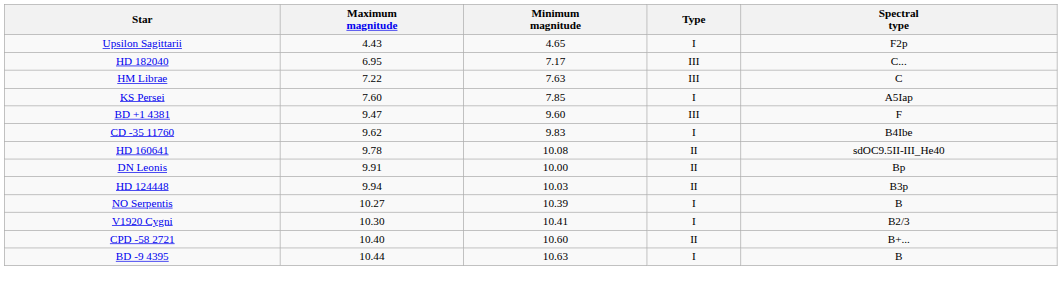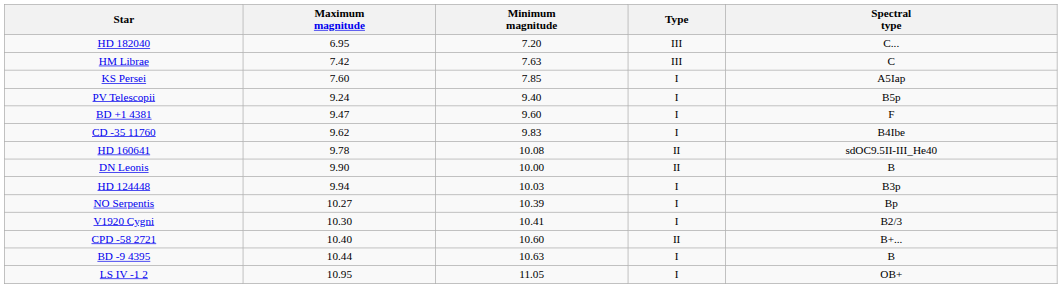- row: Upsilon Sagittarii | 4.43 | 4.65 | I | F2p
HD 182040 | Minimum magnitude: 7.17 -> 7.20
HM Librae | Maximum magnitude: 7.22 -> 7.42
+ row: PV Telescopii | 9.24 | 9.40 | I | B5p
BD +1 4381 | Type: III -> I
DN Leonis | Maximum magnitude: 9.91 -> 9.90
DN Leonis | Spectral type: Bp -> B
HD 124448 | Type: II -> I
NO Serpentis | Spectral type: B -> Bp
+ row: LS IV -1 2 | 10.95 | 11.05 | I | OB+
